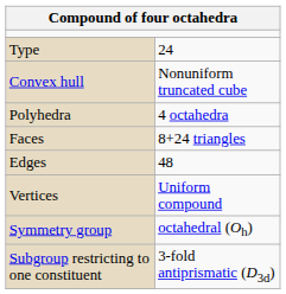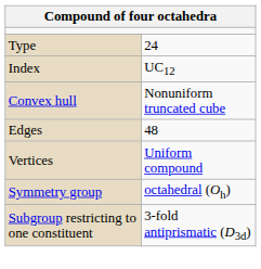+ row: Index | UC12
- row: Polyhedra | 4 octahedra
- row: Faces | 8+24 triangles
